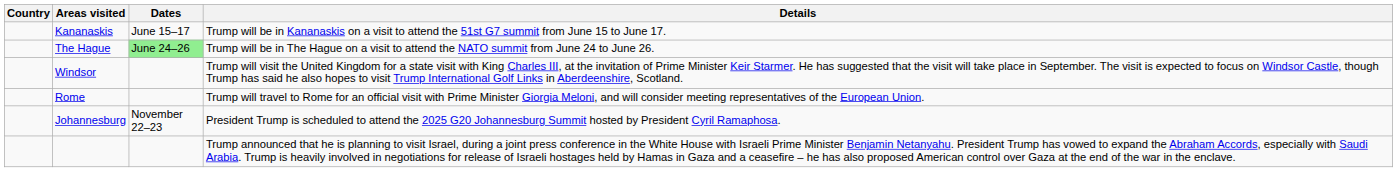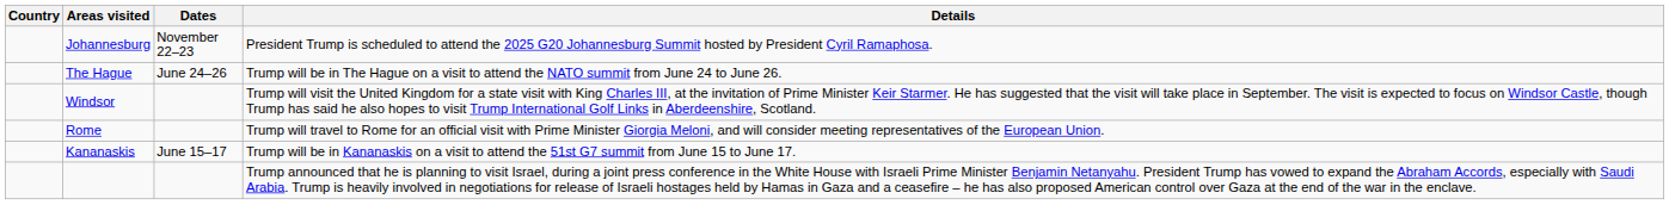rows swapped: Kananaskis <-> Johannesburg
The Hague | Dates: lightgreen background -> no background
